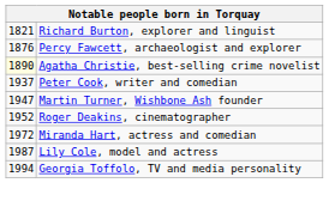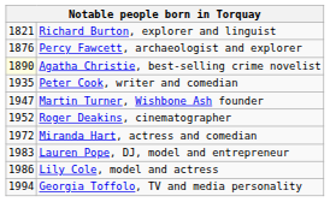Peter Cook, writer and comedian | column 1: 1937 -> 1935
+ row: 1983 | Lauren Pope, DJ, model and entrepreneur
Lily Cole, model and actress | column 1: 1987 -> 1986
